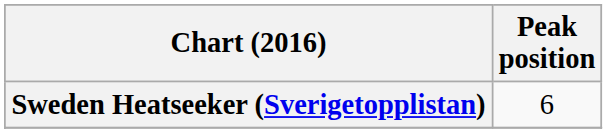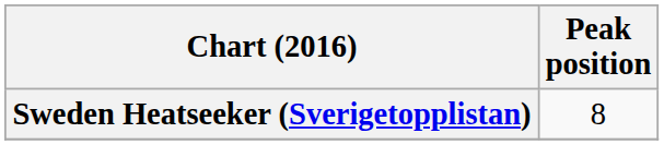Sweden Heatseeker (Sverigetopplistan) | Peak position: 6 -> 8
